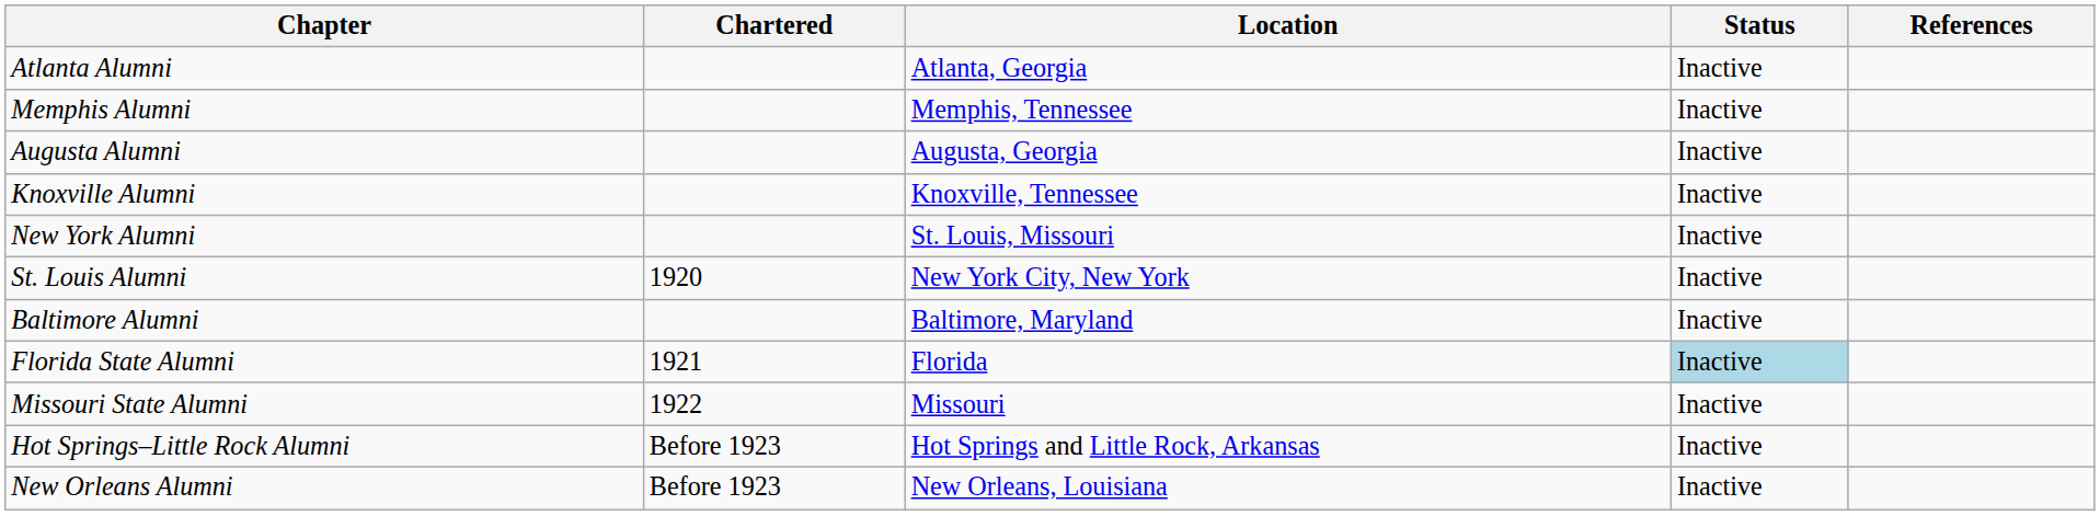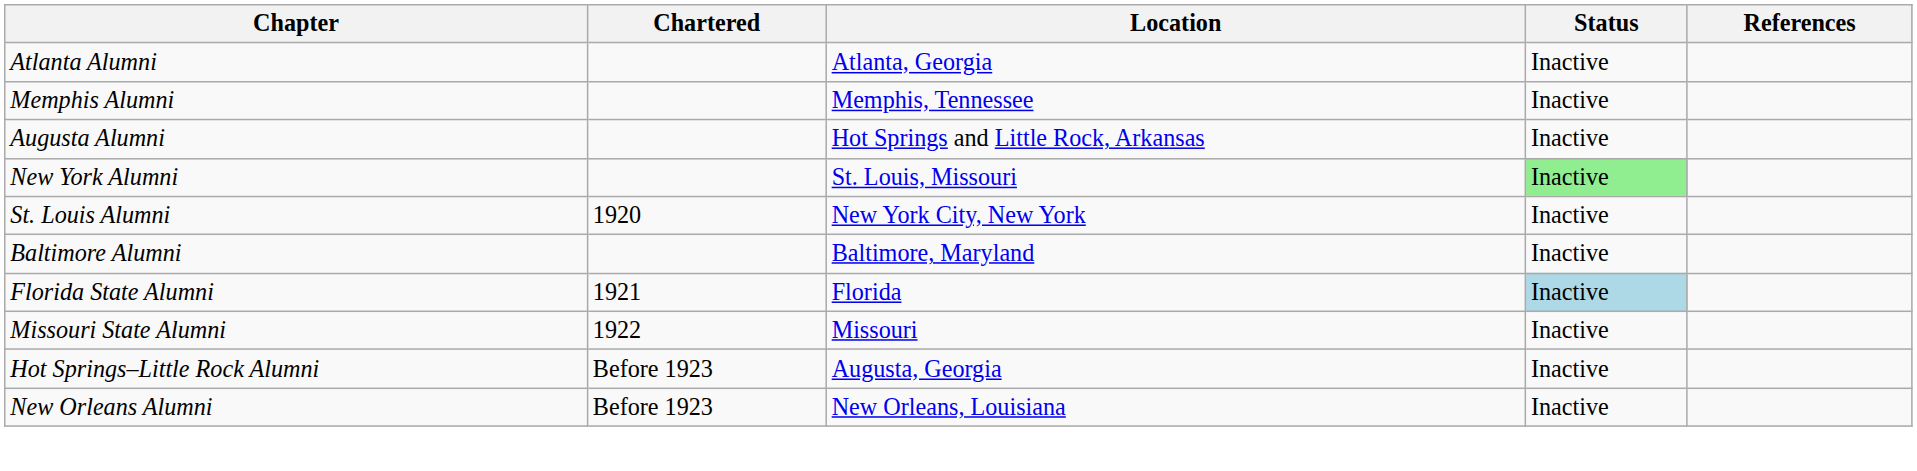Augusta Alumni | Location: Augusta, Georgia -> Hot Springs and Little Rock, Arkansas
- row: Knoxville Alumni | Knoxville, Tennessee | Inactive
New York Alumni | Status: no background -> lightgreen background
Hot Springs–Little Rock Alumni | Location: Hot Springs and Little Rock, Arkansas -> Augusta, Georgia
